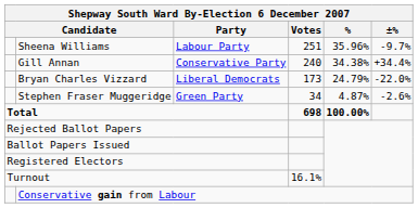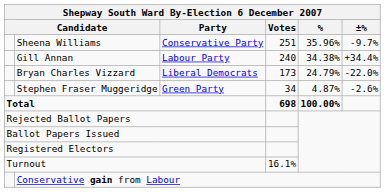Sheena Williams | Shepway South Ward By-Election 6 December 2007 / Party: Labour Party -> Conservative Party
Gill Annan | Shepway South Ward By-Election 6 December 2007 / Party: Conservative Party -> Labour Party
